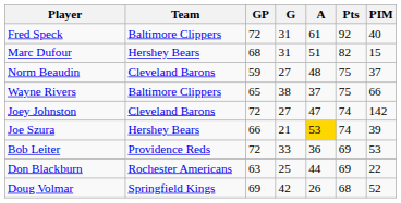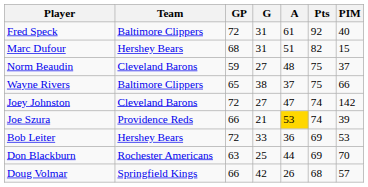Joe Szura | Team: Hershey Bears -> Providence Reds
Bob Leiter | Team: Providence Reds -> Hershey Bears
Don Blackburn | PIM: 22 -> 70
Doug Volmar | GP: 69 -> 66
Doug Volmar | PIM: 52 -> 57
